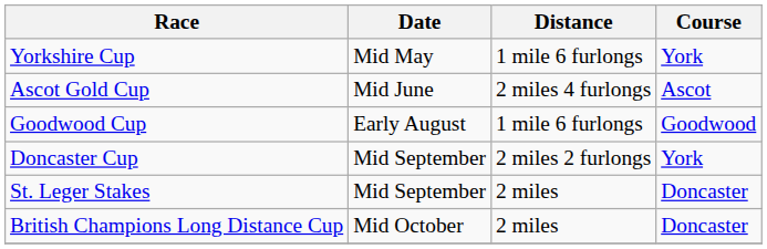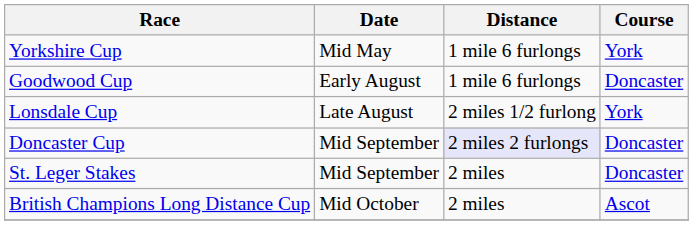- row: Ascot Gold Cup | Mid June | 2 miles 4 furlongs | Ascot
Goodwood Cup | Course: Goodwood -> Doncaster
+ row: Lonsdale Cup | Late August | 2 miles 1/2 furlong | York
Doncaster Cup | Distance: no background -> lavender background
Doncaster Cup | Course: York -> Doncaster
British Champions Long Distance Cup | Course: Doncaster -> Ascot
